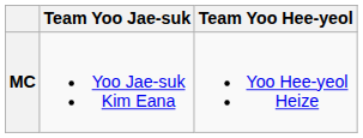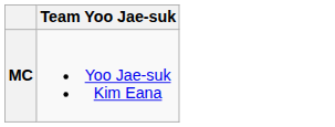- column: Team Yoo Hee-yeol | Yoo Hee-yeol Heize
